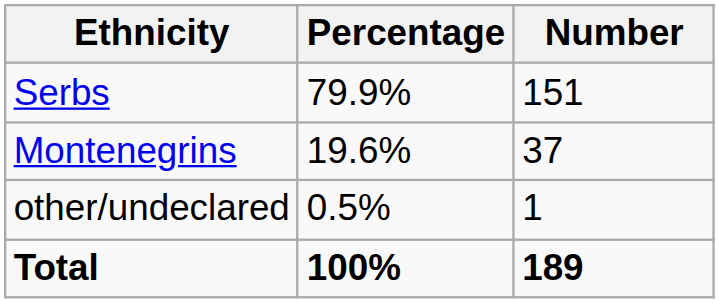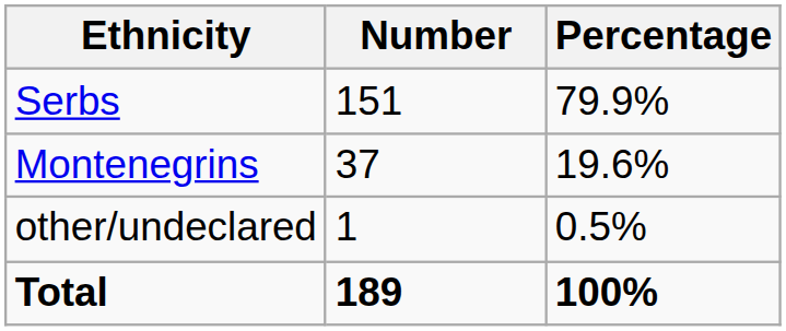columns swapped: Number <-> Percentage
